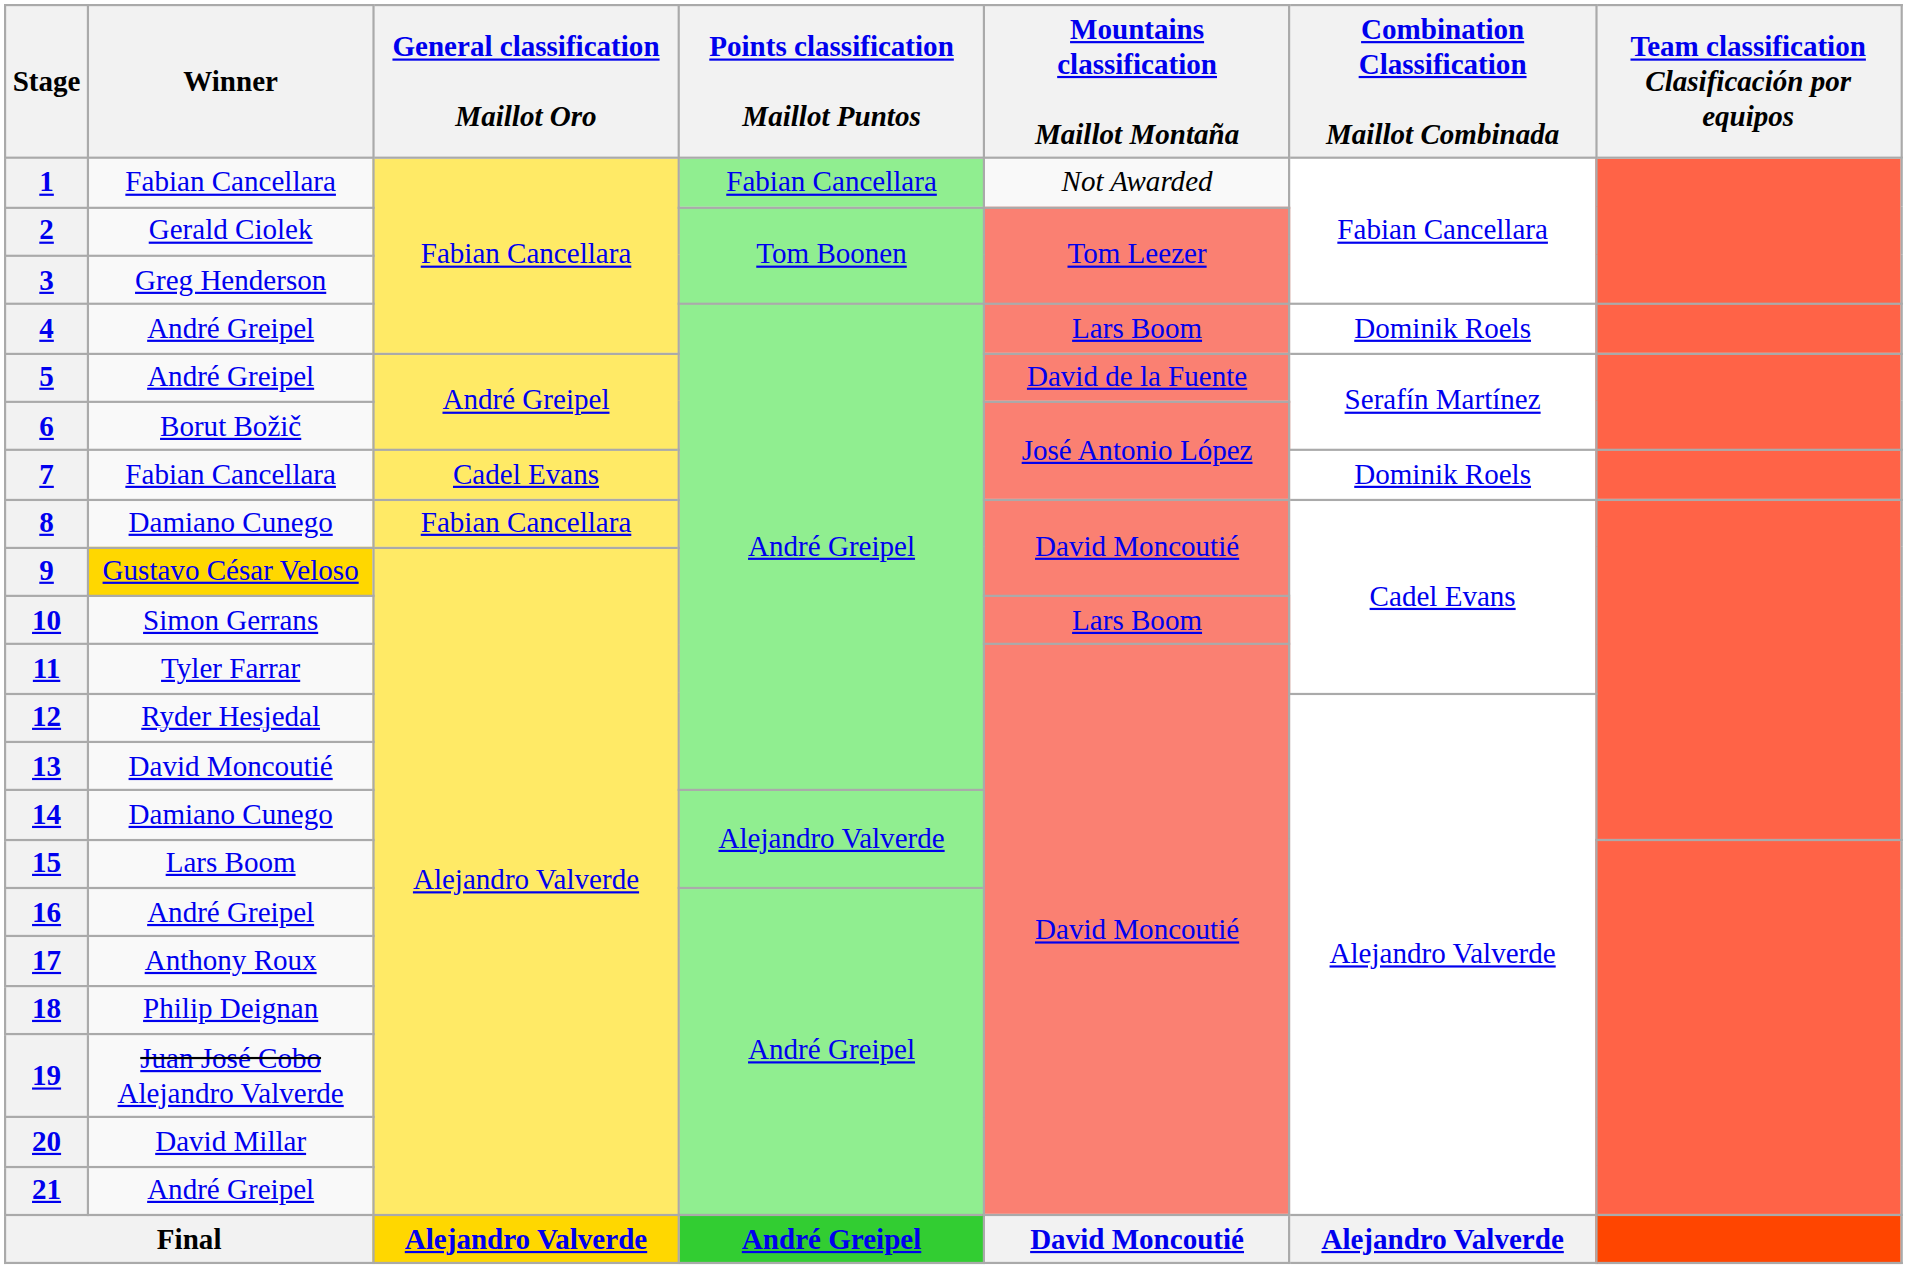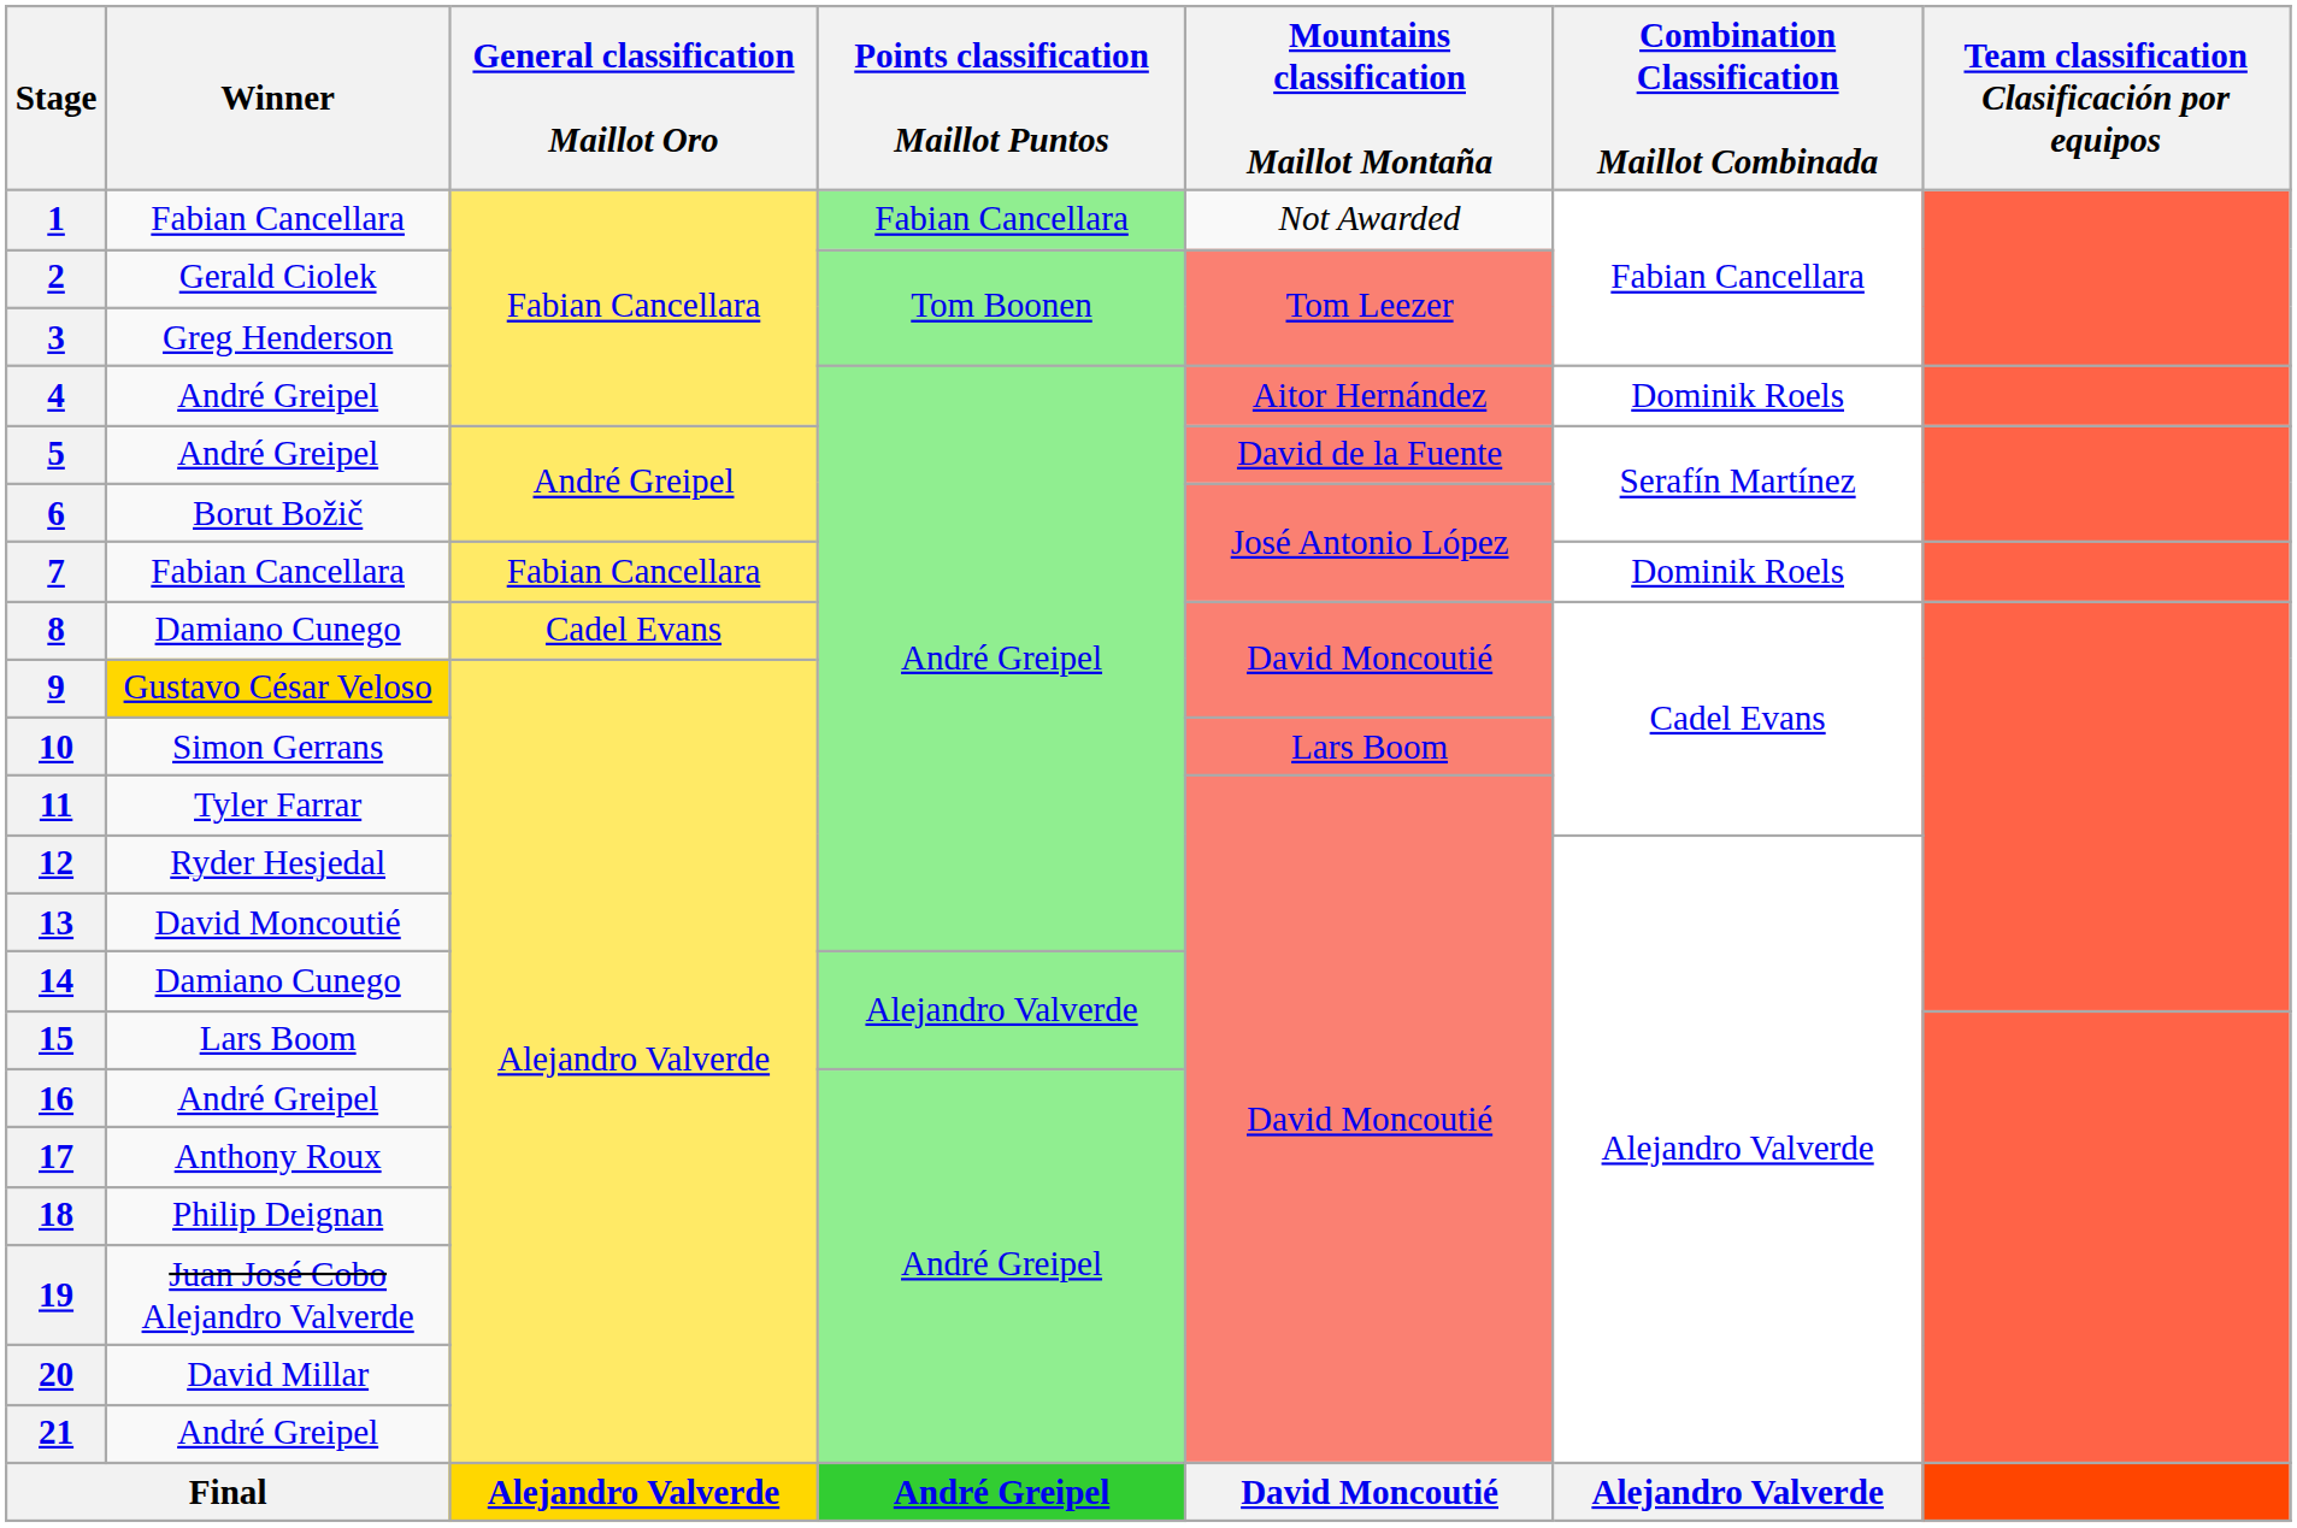4 | Mountains classification Maillot Montaña: Lars Boom -> Aitor Hernández
7 | General classification Maillot Oro: Cadel Evans -> Fabian Cancellara
8 | General classification Maillot Oro: Fabian Cancellara -> Cadel Evans
